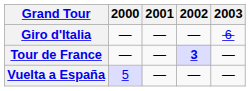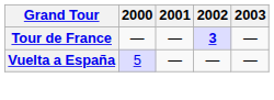- row: Giro d'Italia | — | — | — | 6
